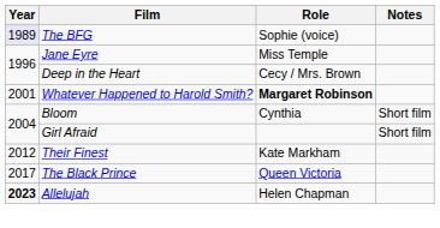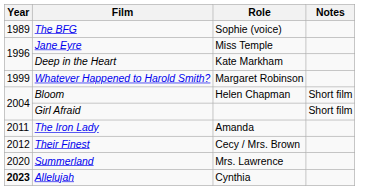The BFG | Year: lavender background -> no background
Deep in the Heart | Role: Cecy / Mrs. Brown -> Kate Markham
Whatever Happened to Harold Smith? | Year: 2001 -> 1999
Whatever Happened to Harold Smith? | Role: bold -> normal
Bloom | Role: Cynthia -> Helen Chapman
+ row: 2011 | The Iron Lady | Amanda
Their Finest | Role: Kate Markham -> Cecy / Mrs. Brown
- row: 2017 | The Black Prince | Queen Victoria
+ row: 2020 | Summerland | Mrs. Lawrence
Allelujah | Role: Helen Chapman -> Cynthia
